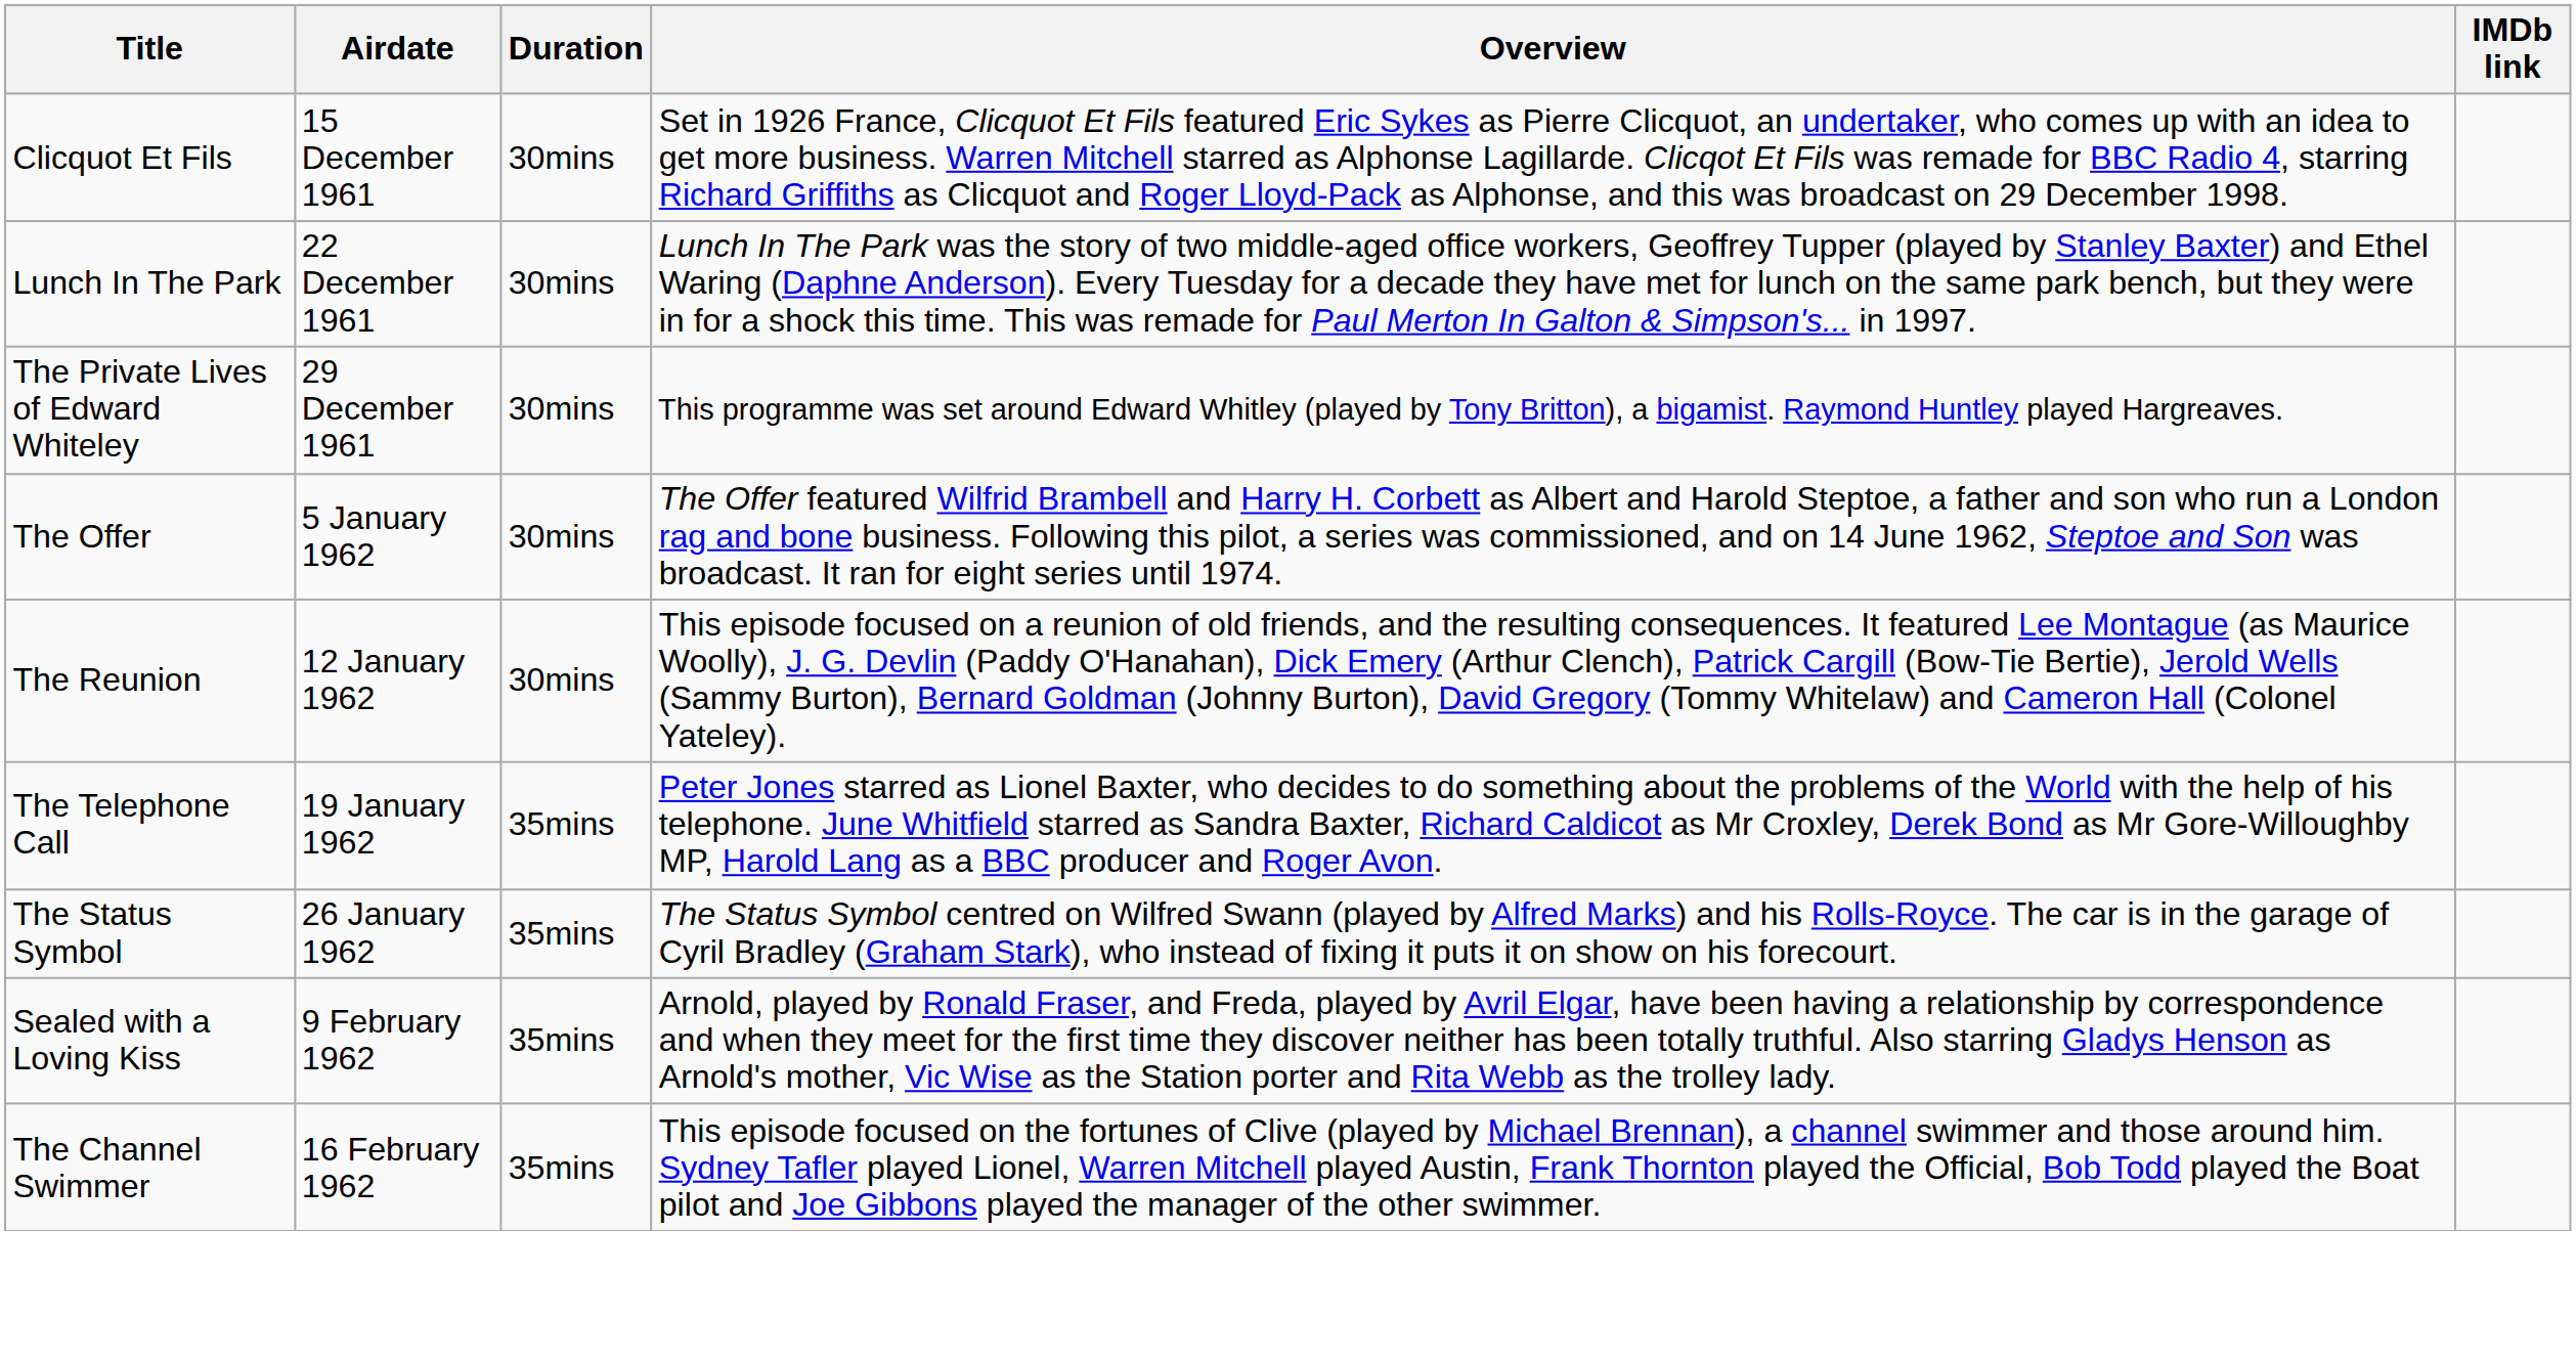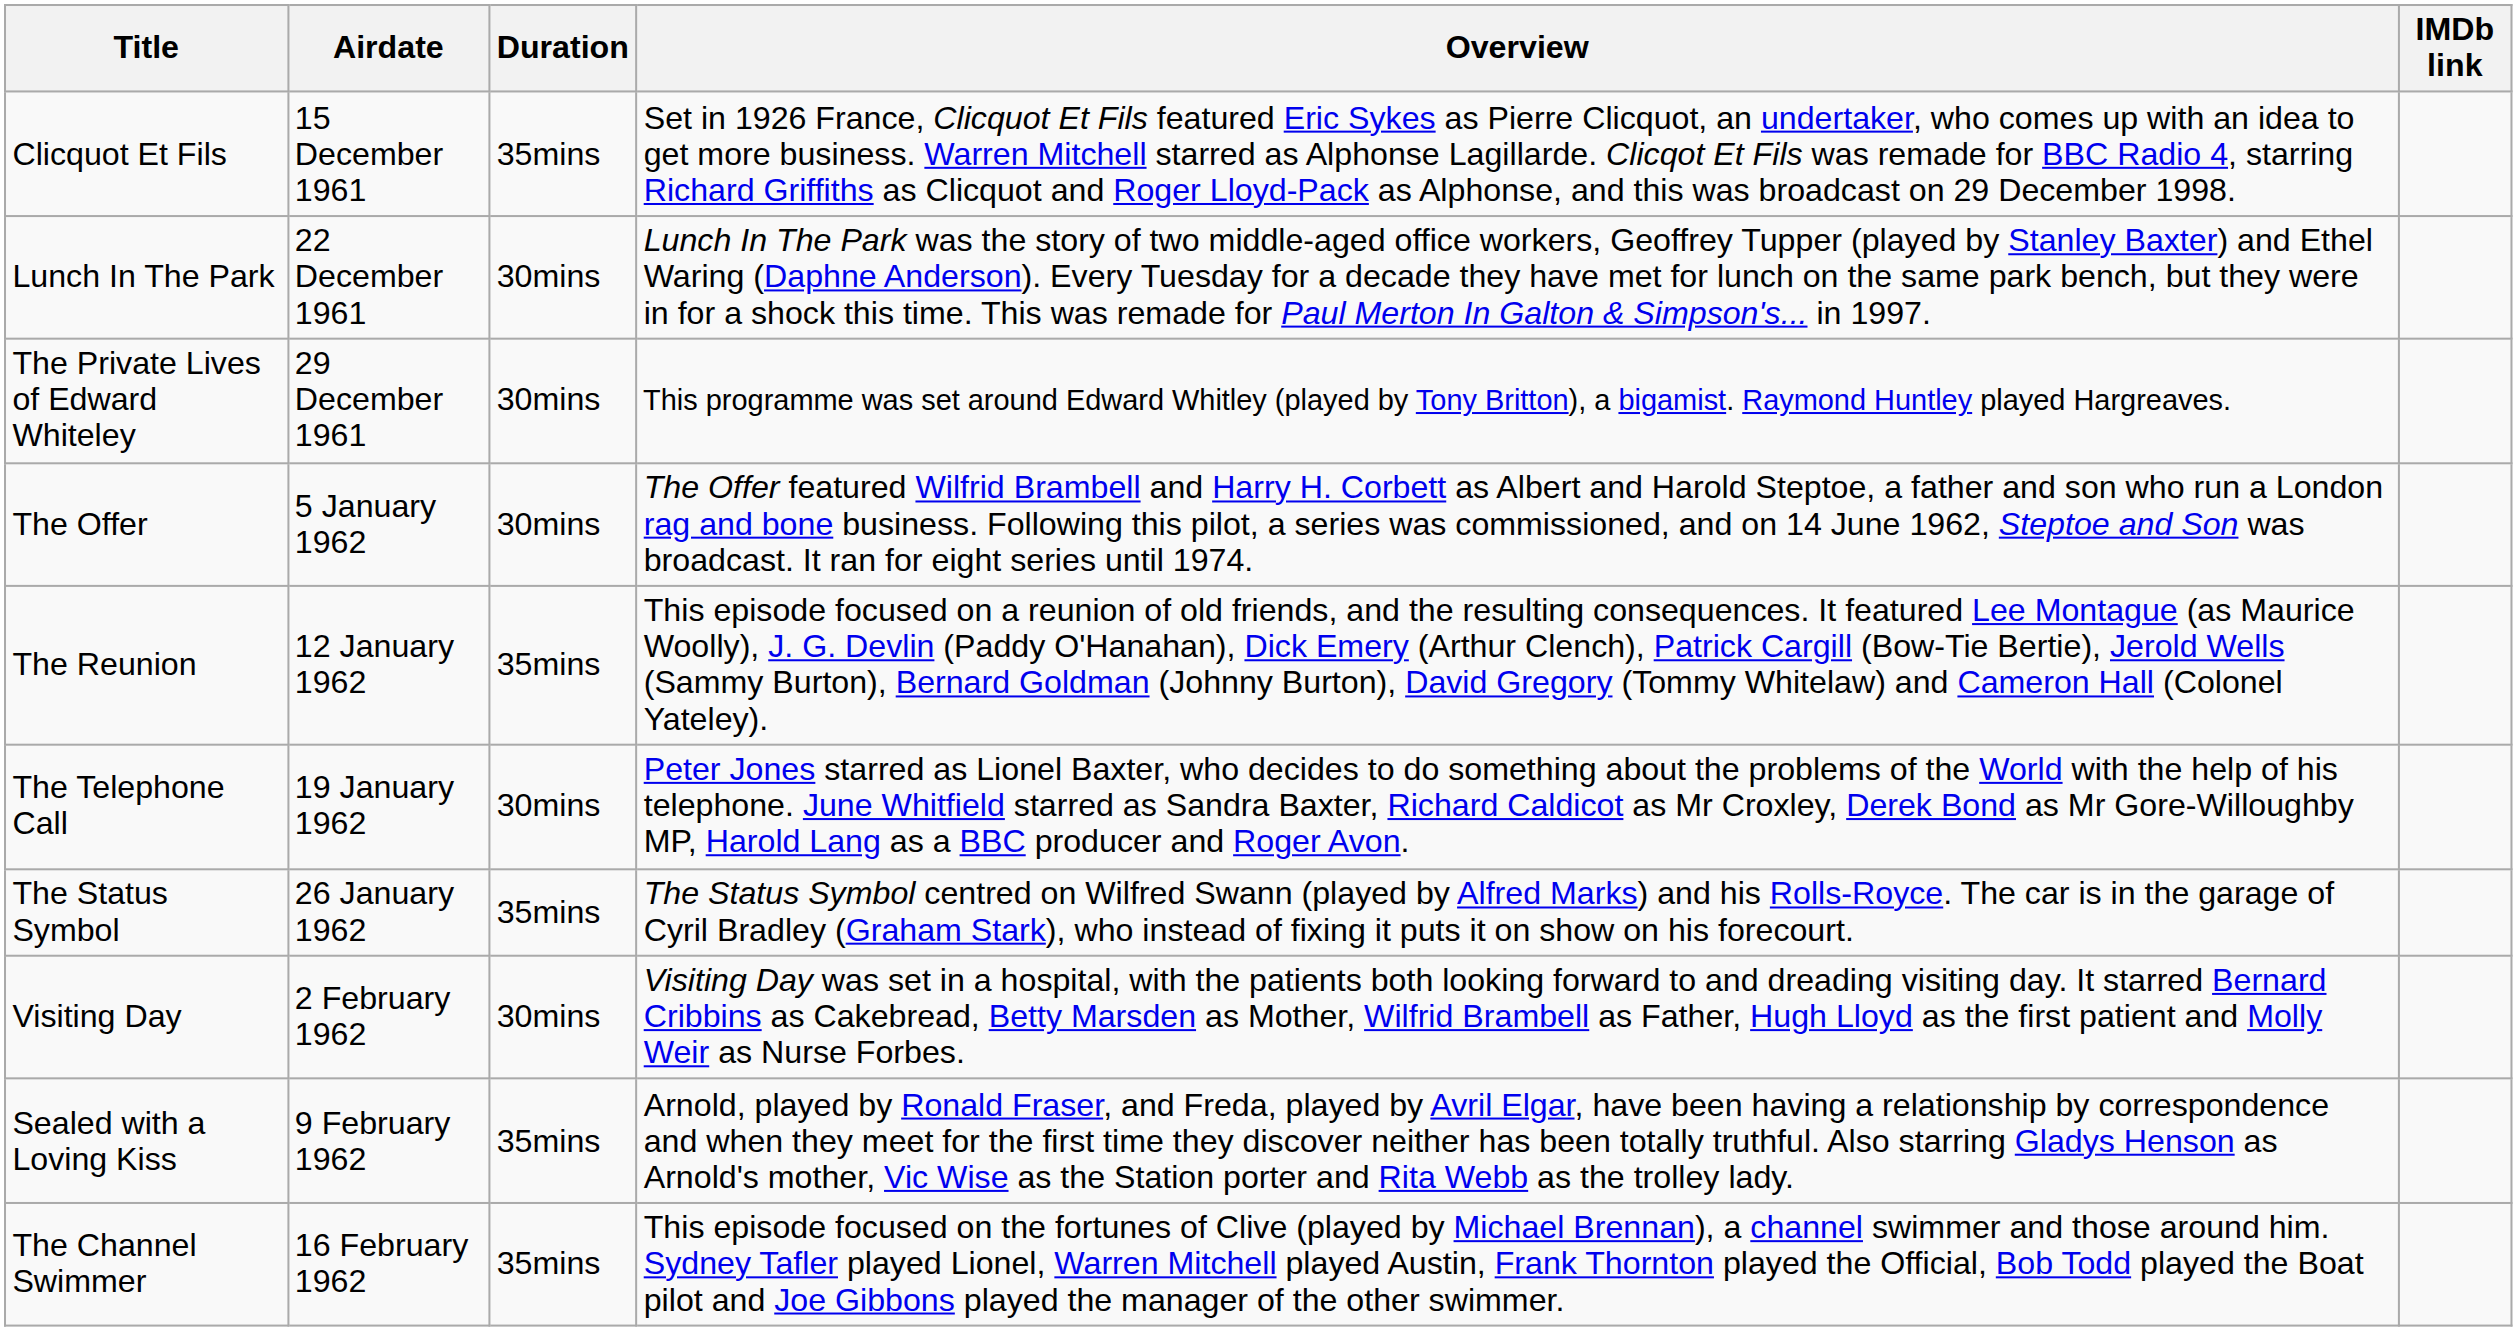Clicquot Et Fils | Duration: 30mins -> 35mins
The Reunion | Duration: 30mins -> 35mins
The Telephone Call | Duration: 35mins -> 30mins
+ row: Visiting Day | 2 February 1962 | 30mins | Visiting Day was set in a hospital, with the patients both looking forward to and dreading visiting day. It starred Bernard Cribbins as Cakebread, Betty Marsden as Mother, Wilfrid Brambell as Father, Hugh Lloyd as the first patient and Molly Weir as Nurse Forbes.
